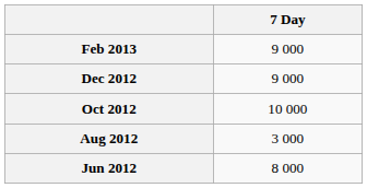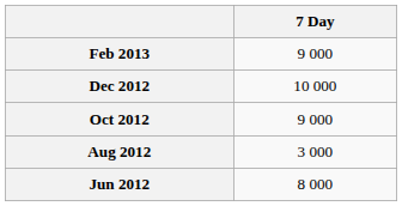Dec 2012 | 7 Day: 9 000 -> 10 000
Oct 2012 | 7 Day: 10 000 -> 9 000
